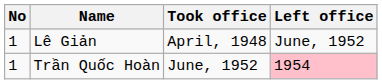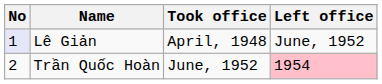Lê Giản | No: no background -> lavender background
Trần Quốc Hoàn | No: 1 -> 2
